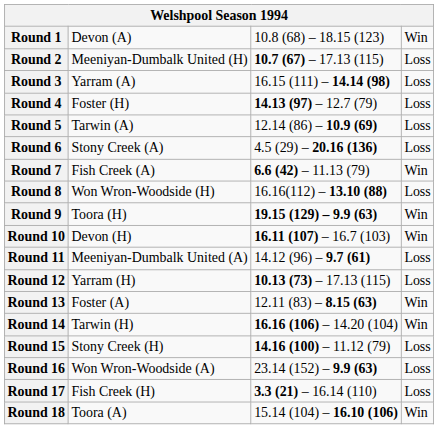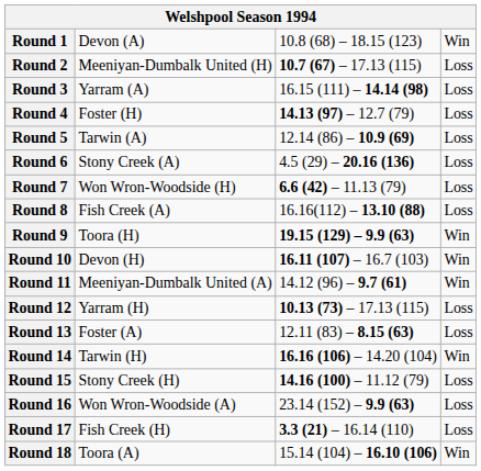Round 7 | column 2: Fish Creek (A) -> Won Wron-Woodside (H)
Round 7 | column 4: Win -> Loss
Round 8 | column 2: Won Wron-Woodside (H) -> Fish Creek (A)
Round 11 | column 4: Loss -> Win
Round 13 | column 4: Win -> Loss
